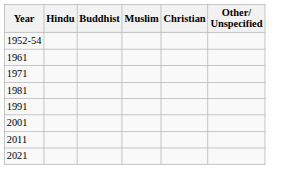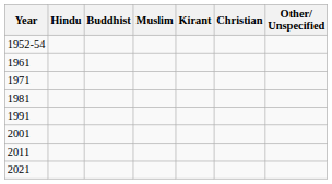+ column: Kirant
